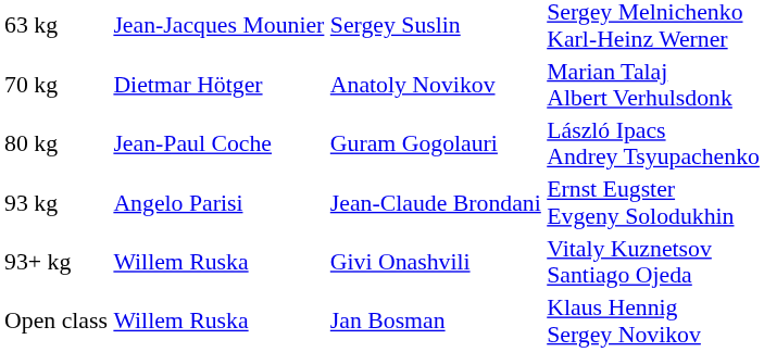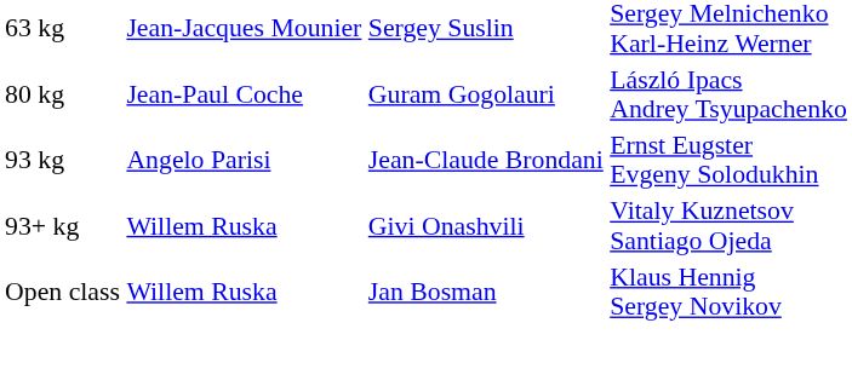- row: 70 kg | Dietmar Hötger | Anatoly Novikov | Marian Talaj Albert Verhulsdonk
